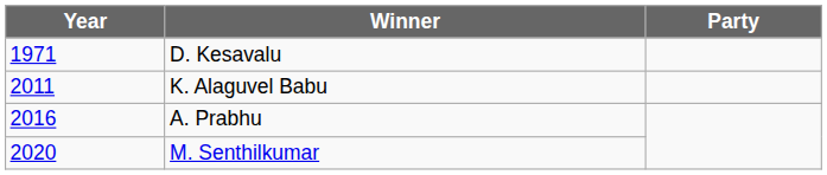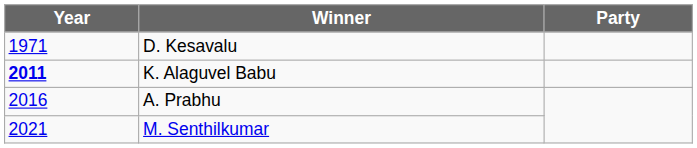K. Alaguvel Babu | Year: normal -> bold
M. Senthilkumar | Year: 2020 -> 2021
